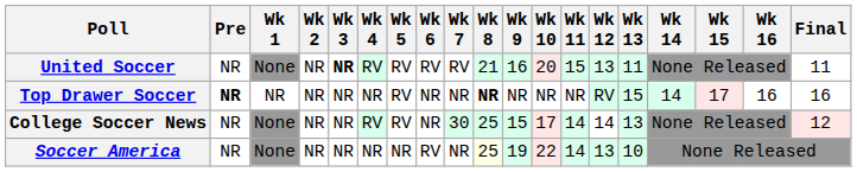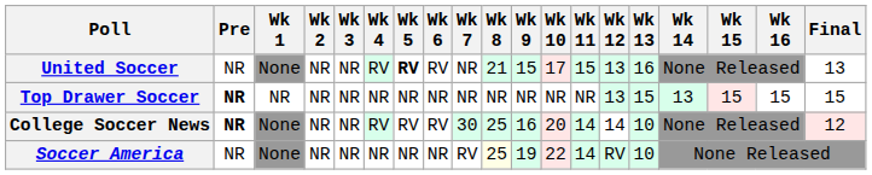United Soccer | Wk 3: bold -> normal
United Soccer | Wk 5: normal -> bold
United Soccer | Wk 7: RV -> NR
United Soccer | Wk 9: 16 -> 15
United Soccer | Wk 10: 20 -> 17
United Soccer | Wk 13: 11 -> 16
United Soccer | Final: 11 -> 13
Top Drawer Soccer | Wk 5: RV -> NR
Top Drawer Soccer | Wk 8: bold -> normal
Top Drawer Soccer | Wk 12: RV -> 13
Top Drawer Soccer | Wk 14: 14 -> 13
Top Drawer Soccer | Wk 15: 17 -> 15
Top Drawer Soccer | Wk 16: 16 -> 15
Top Drawer Soccer | Final: 16 -> 15
College Soccer News | Pre: normal -> bold
College Soccer News | Wk 6: NR -> RV
College Soccer News | Wk 9: 15 -> 16
College Soccer News | Wk 10: 17 -> 20
College Soccer News | Wk 13: 13 -> 10
Soccer America | Wk 6: RV -> NR
Soccer America | Wk 7: NR -> RV
Soccer America | Wk 12: 13 -> RV
